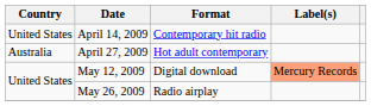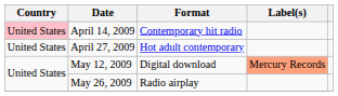April 14, 2009 | Country: no background -> pink background
April 27, 2009 | Country: Australia -> United States
